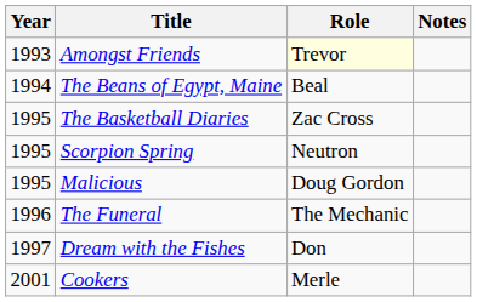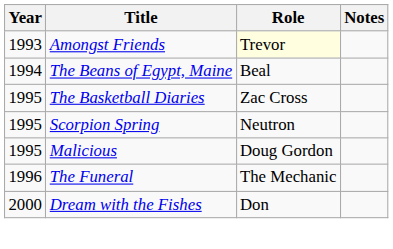Dream with the Fishes | Year: 1997 -> 2000
- row: 2001 | Cookers | Merle
